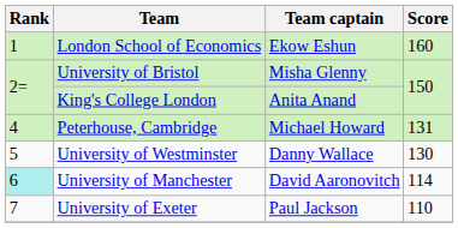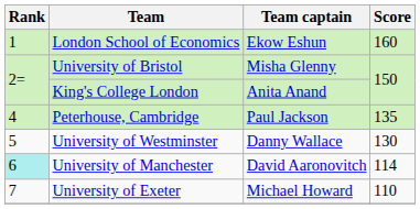Peterhouse, Cambridge | Team captain: Michael Howard -> Paul Jackson
Peterhouse, Cambridge | Score: 131 -> 135
University of Exeter | Team captain: Paul Jackson -> Michael Howard
